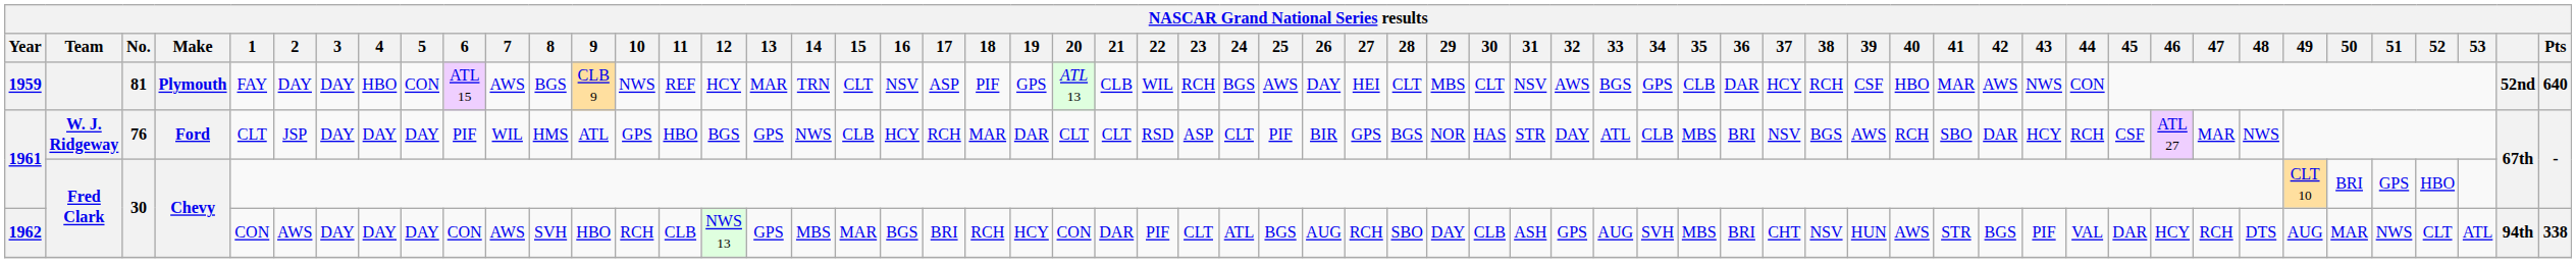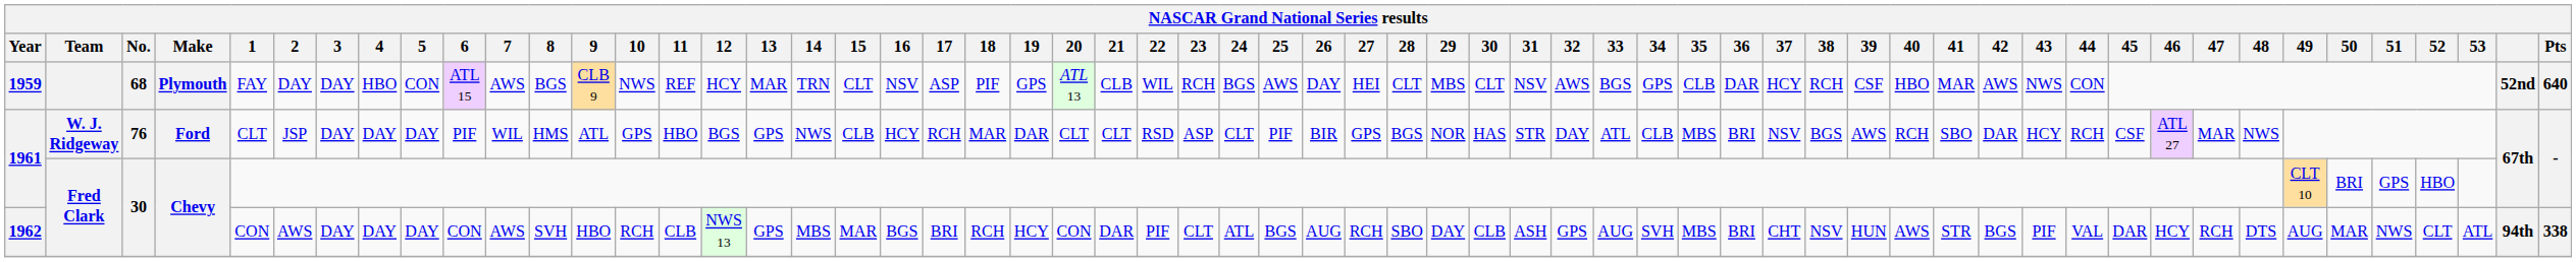1959 | No.: 81 -> 68
